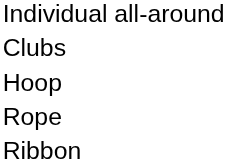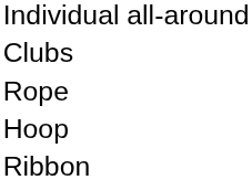rows swapped: Hoop <-> Rope
